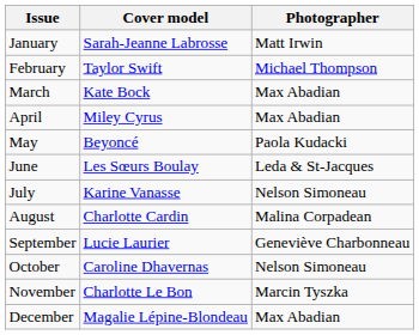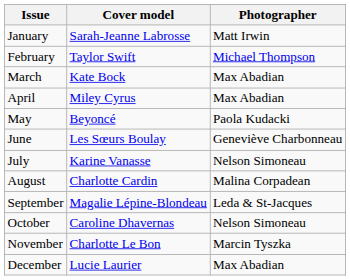June | Photographer: Leda & St-Jacques -> Geneviève Charbonneau
September | Cover model: Lucie Laurier -> Magalie Lépine-Blondeau
September | Photographer: Geneviève Charbonneau -> Leda & St-Jacques
December | Cover model: Magalie Lépine-Blondeau -> Lucie Laurier
